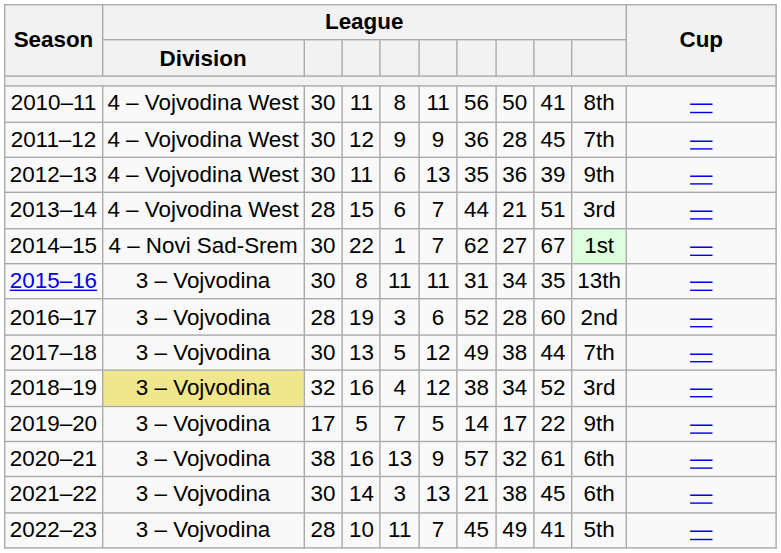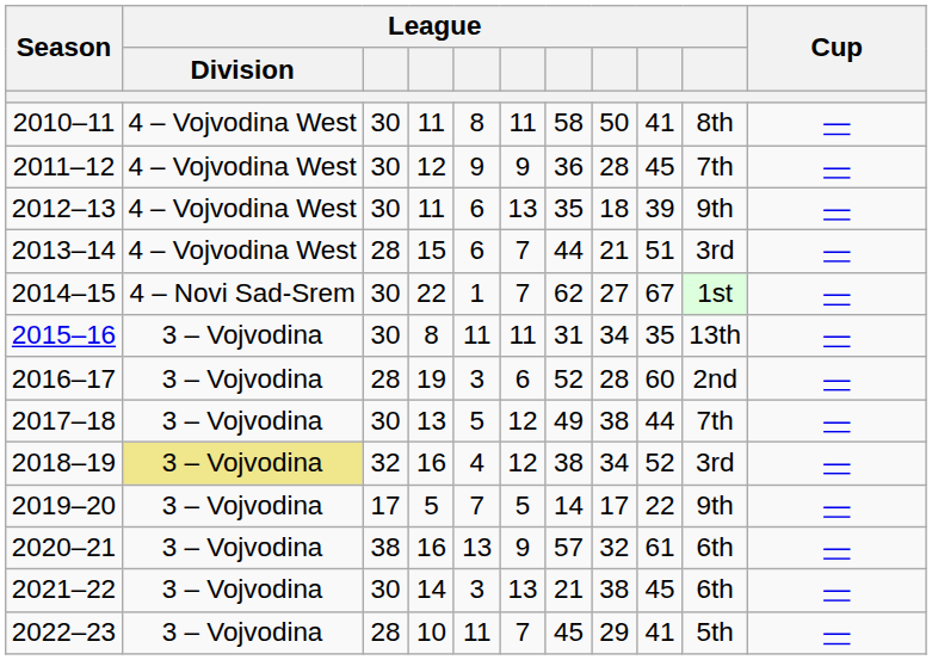2010–11 | column 7: 56 -> 58
2012–13 | column 8: 36 -> 18
2022–23 | column 8: 49 -> 29
